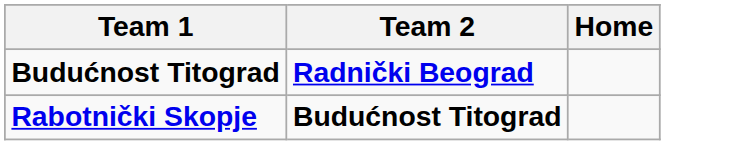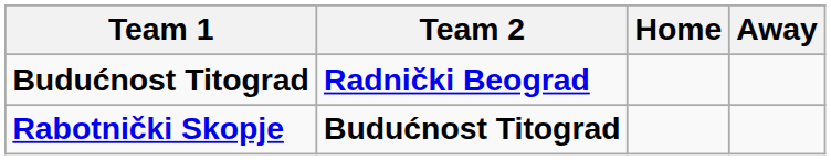+ column: Away
